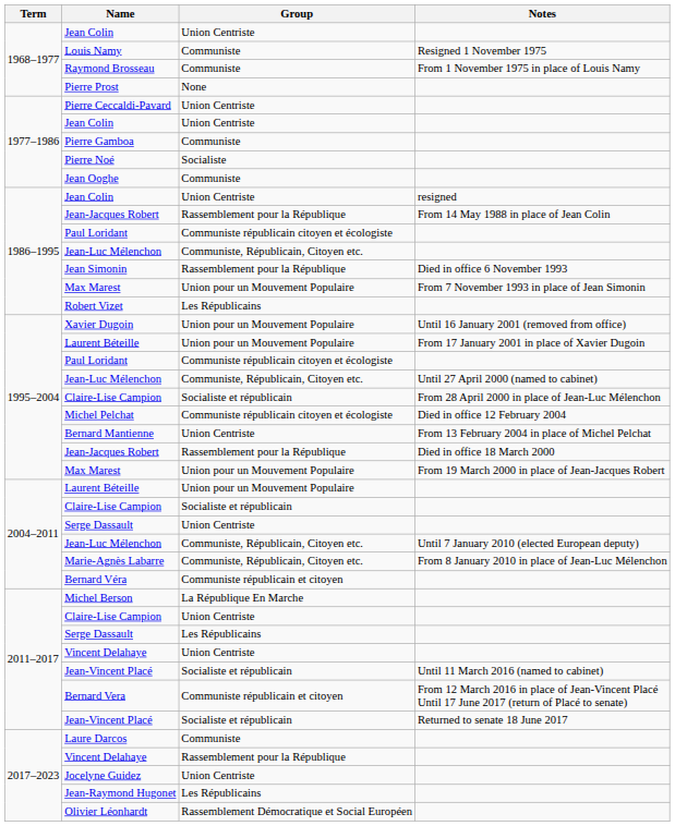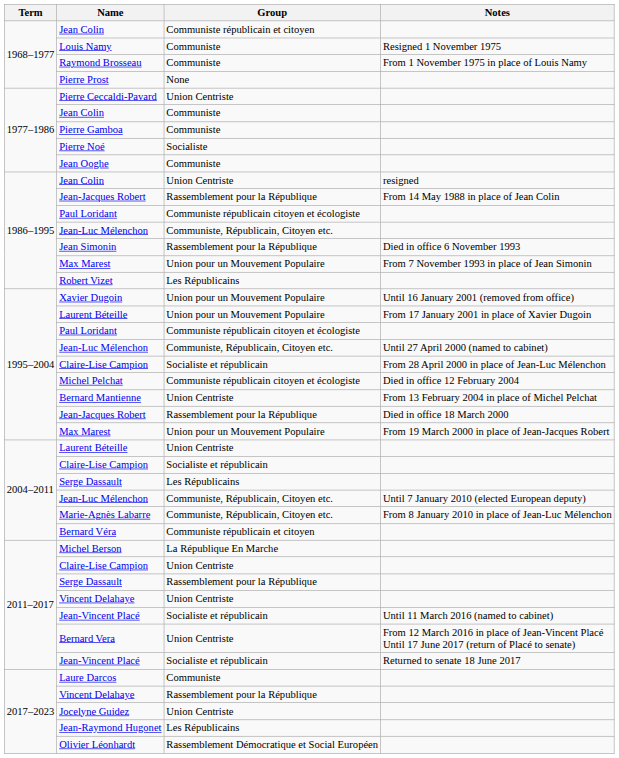1968–1977 / Jean Colin | Group: Union Centriste -> Communiste républicain et citoyen
1977–1986 / Jean Colin | Group: Union Centriste -> Communiste
2004–2011 / Laurent Béteille | Group: Union pour un Mouvement Populaire -> Union Centriste
2004–2011 / Serge Dassault | Group: Union Centriste -> Les Républicains
2011–2017 / Serge Dassault | Group: Les Républicains -> Rassemblement pour la République
Bernard Vera | Group: Communiste républicain et citoyen -> Union Centriste
